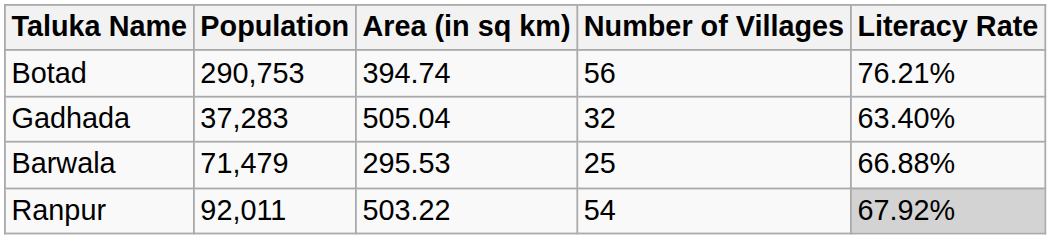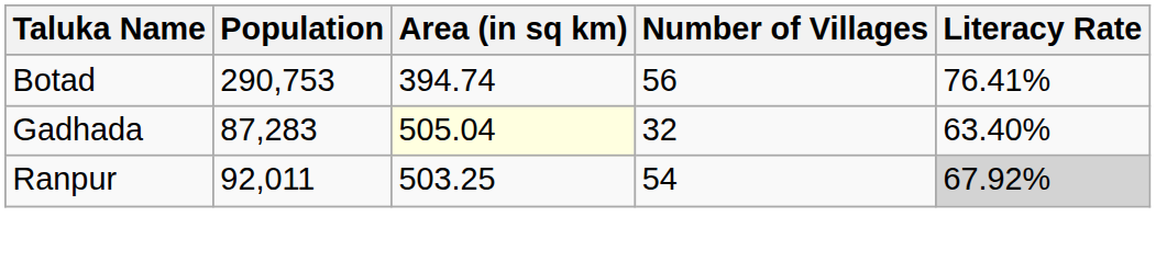Botad | Literacy Rate: 76.21% -> 76.41%
Gadhada | Population: 37,283 -> 87,283
Gadhada | Area (in sq km): no background -> lightyellow background
- row: Barwala | 71,479 | 295.53 | 25 | 66.88%
Ranpur | Area (in sq km): 503.22 -> 503.25
